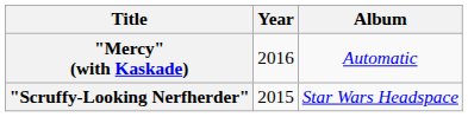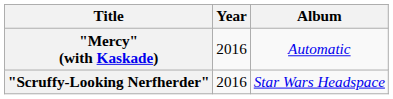"Scruffy-Looking Nerfherder" | Year: 2015 -> 2016
